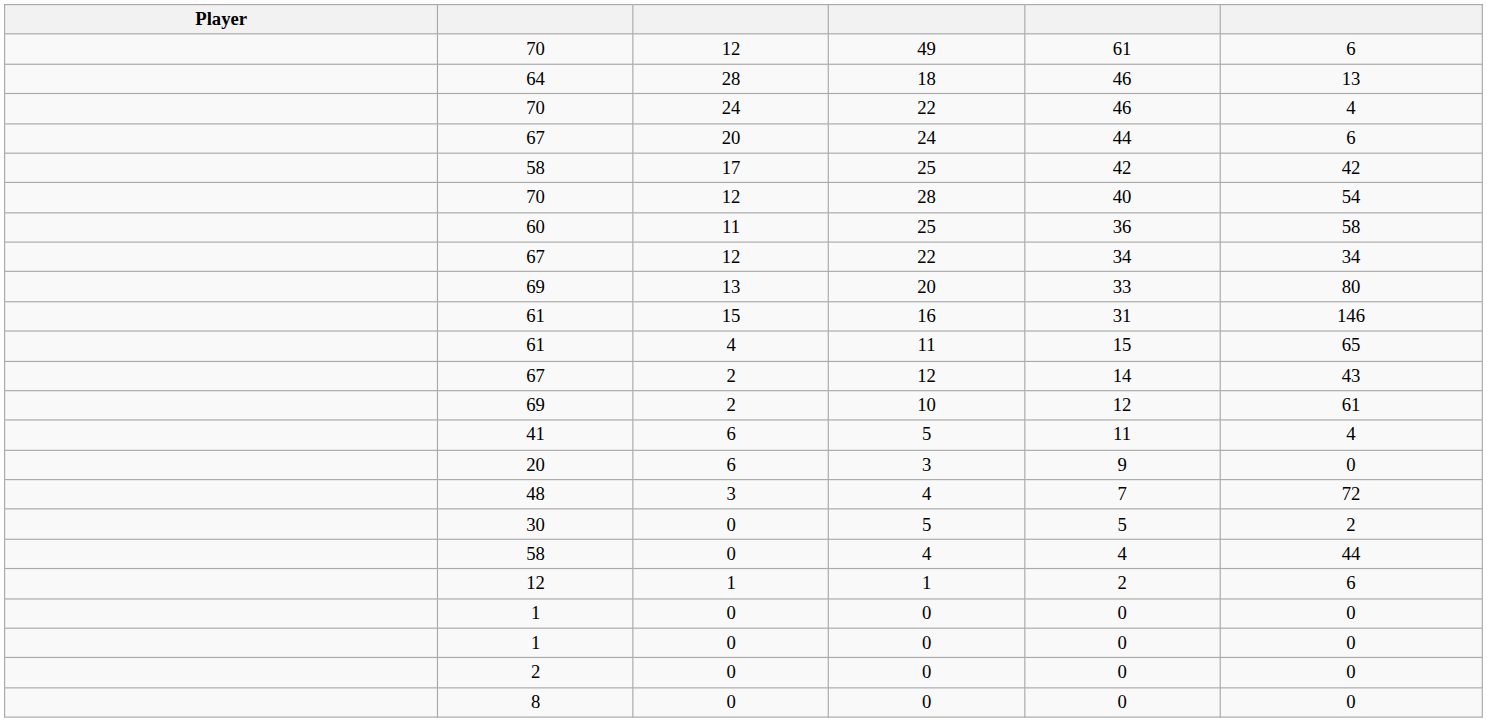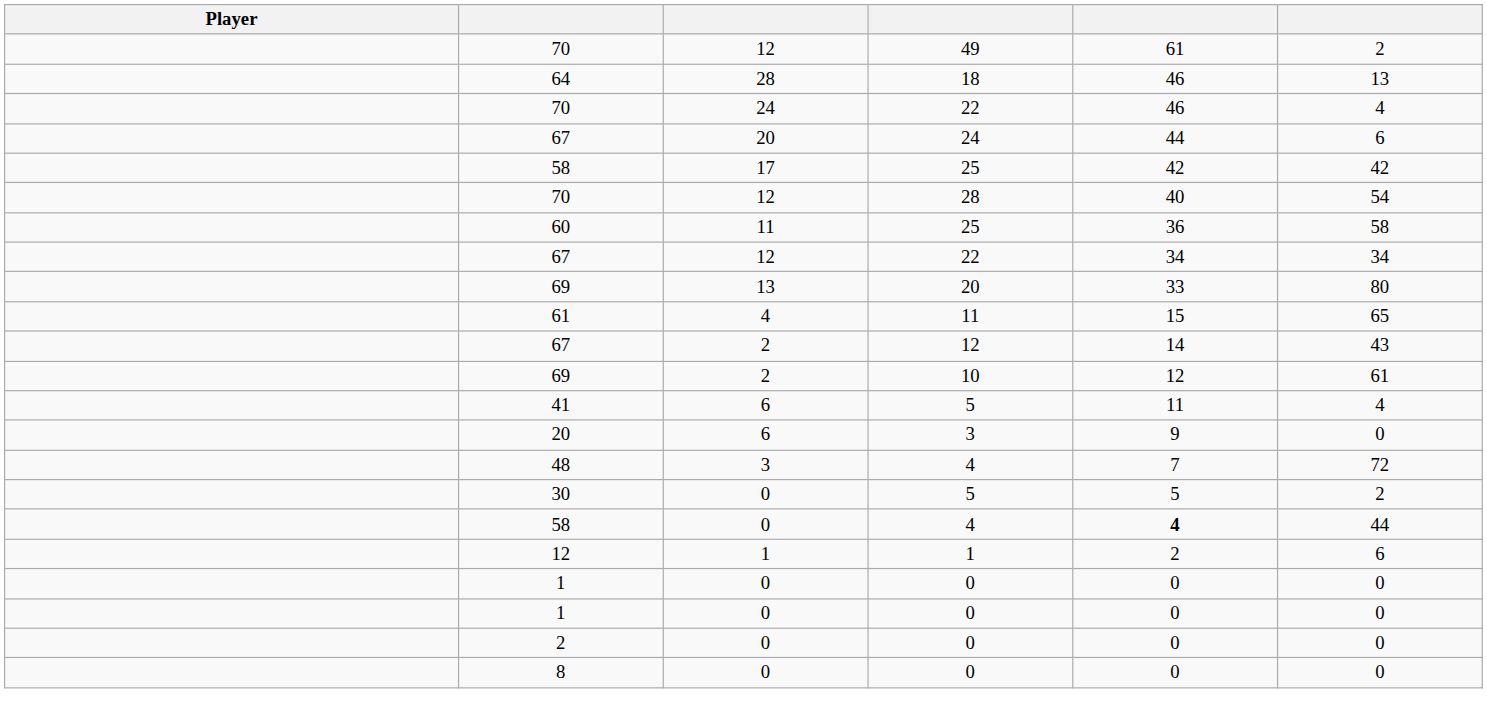49 | column 6: 6 -> 2
- row: 61 | 15 | 16 | 31 | 146
58 / 4 | column 5: normal -> bold
